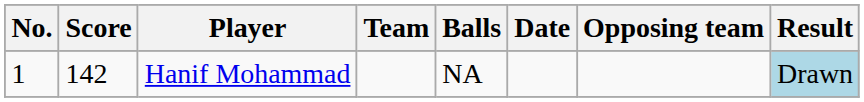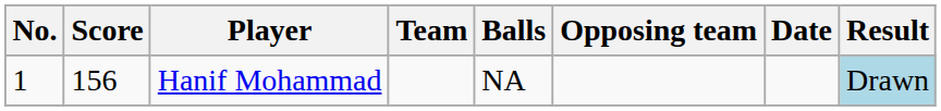columns swapped: Opposing team <-> Date
Hanif Mohammad | Score: 142 -> 156
